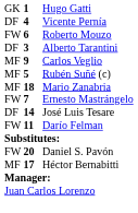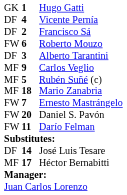+ row: DF | 2 | Francisco Sá
rows swapped: Daniel S. Pavón <-> José Luis Tesare
